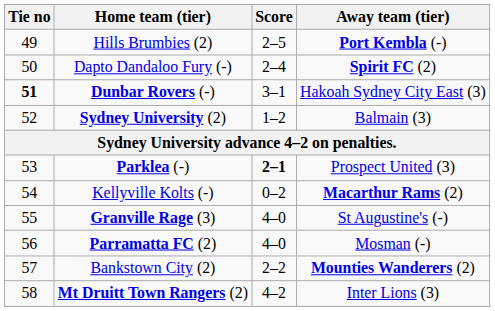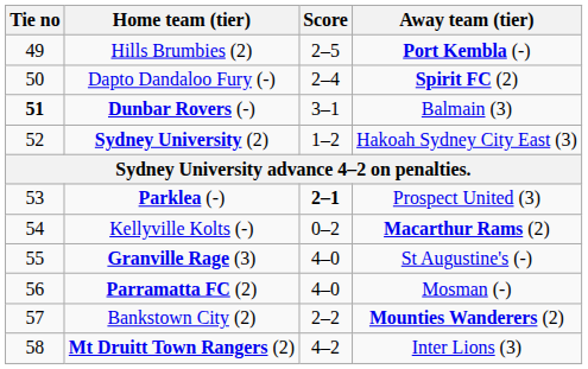Dunbar Rovers (-) | Away team (tier): Hakoah Sydney City East (3) -> Balmain (3)
Sydney University (2) | Away team (tier): Balmain (3) -> Hakoah Sydney City East (3)
